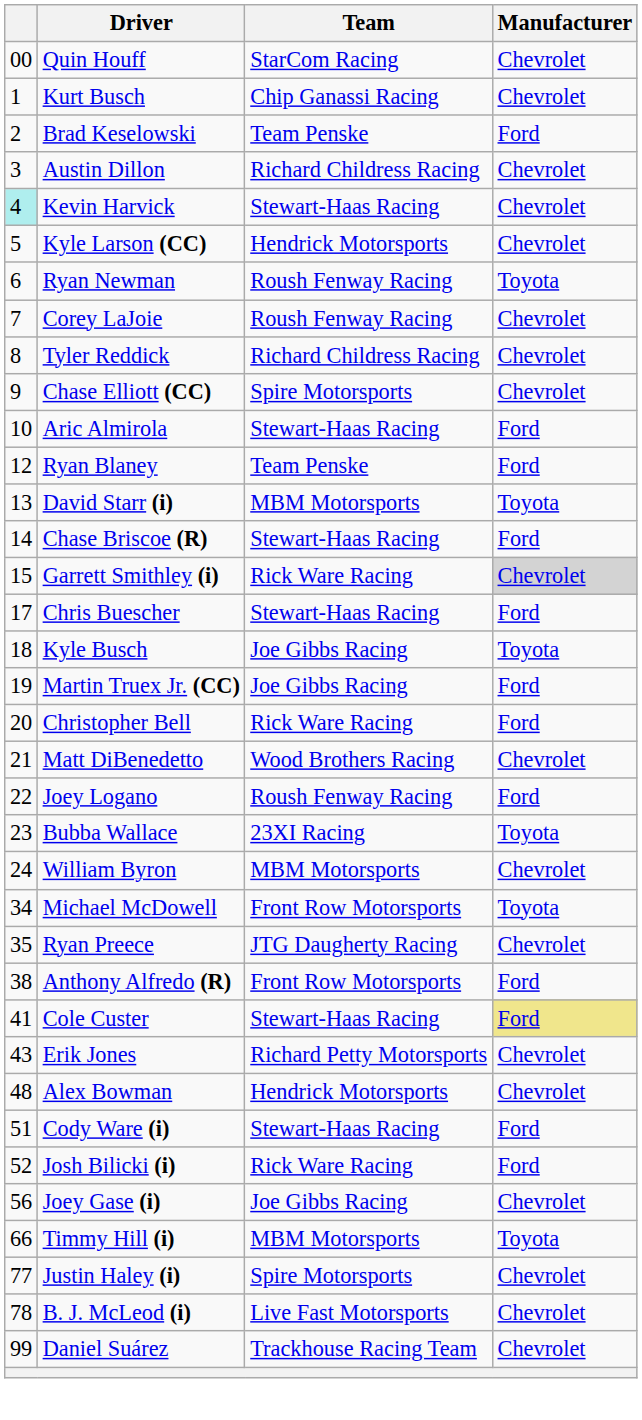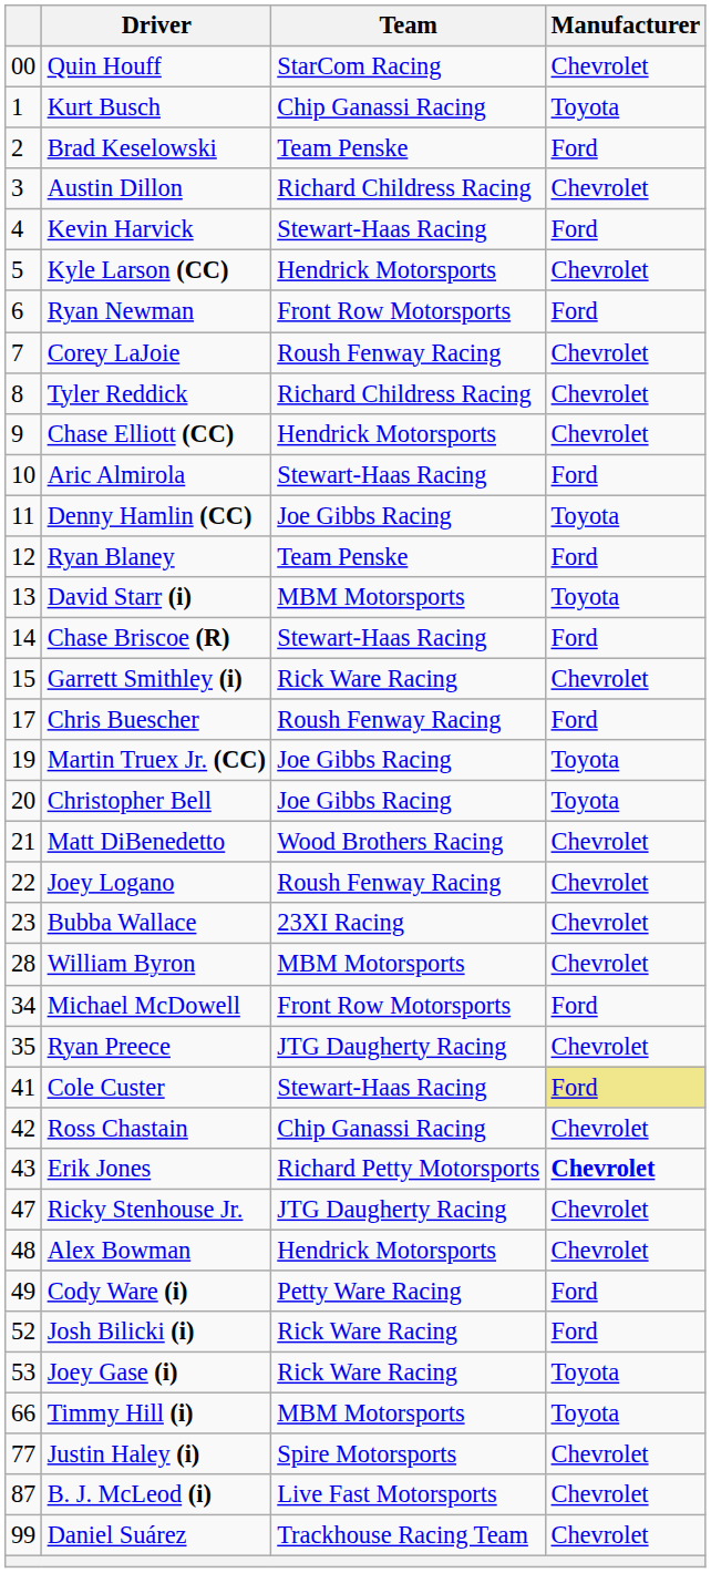Kurt Busch | Manufacturer: Chevrolet -> Toyota
Kevin Harvick | column 1: paleturquoise background -> no background
Kevin Harvick | Manufacturer: Chevrolet -> Ford
Ryan Newman | Team: Roush Fenway Racing -> Front Row Motorsports
Ryan Newman | Manufacturer: Toyota -> Ford
Chase Elliott (CC) | Team: Spire Motorsports -> Hendrick Motorsports
+ row: 11 | Denny Hamlin (CC) | Joe Gibbs Racing | Toyota
Garrett Smithley (i) | Manufacturer: lightgrey background -> no background
Chris Buescher | Team: Stewart-Haas Racing -> Roush Fenway Racing
- row: 18 | Kyle Busch | Joe Gibbs Racing | Toyota
Martin Truex Jr. (CC) | Manufacturer: Ford -> Toyota
Christopher Bell | Team: Rick Ware Racing -> Joe Gibbs Racing
Christopher Bell | Manufacturer: Ford -> Toyota
Joey Logano | Manufacturer: Ford -> Chevrolet
Bubba Wallace | Manufacturer: Toyota -> Chevrolet
William Byron | column 1: 24 -> 28
Michael McDowell | Manufacturer: Toyota -> Ford
- row: 38 | Anthony Alfredo (R) | Front Row Motorsports | Ford
+ row: 42 | Ross Chastain | Chip Ganassi Racing | Chevrolet
Erik Jones | Manufacturer: normal -> bold
+ row: 47 | Ricky Stenhouse Jr. | JTG Daugherty Racing | Chevrolet
Cody Ware (i) | column 1: 51 -> 49
Cody Ware (i) | Team: Stewart-Haas Racing -> Petty Ware Racing
Joey Gase (i) | column 1: 56 -> 53
Joey Gase (i) | Team: Joe Gibbs Racing -> Rick Ware Racing
Joey Gase (i) | Manufacturer: Chevrolet -> Toyota
B. J. McLeod (i) | column 1: 78 -> 87
